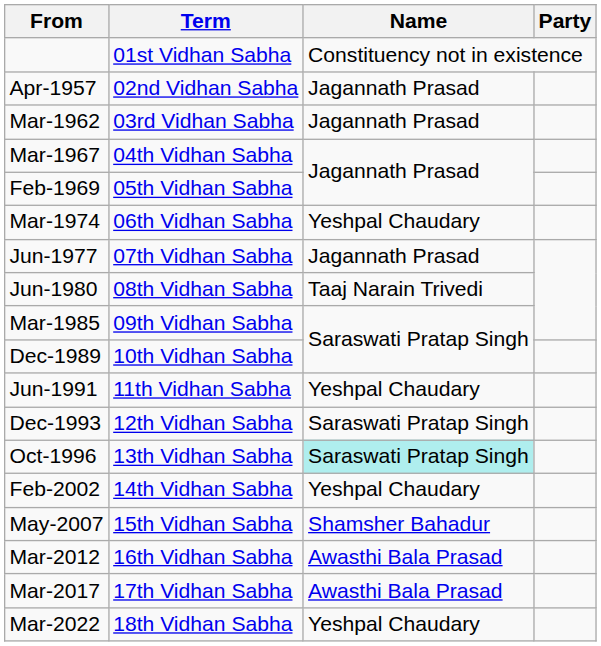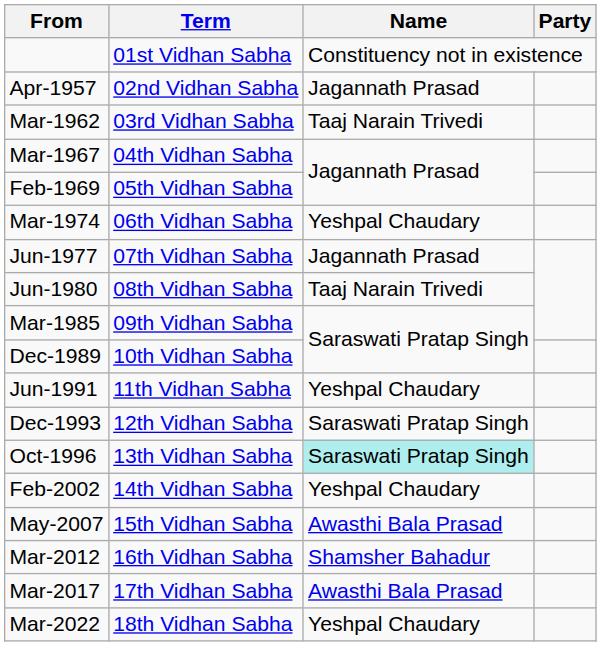Mar-1962 | Name: Jagannath Prasad -> Taaj Narain Trivedi
May-2007 | Name: Shamsher Bahadur -> Awasthi Bala Prasad
Mar-2012 | Name: Awasthi Bala Prasad -> Shamsher Bahadur
